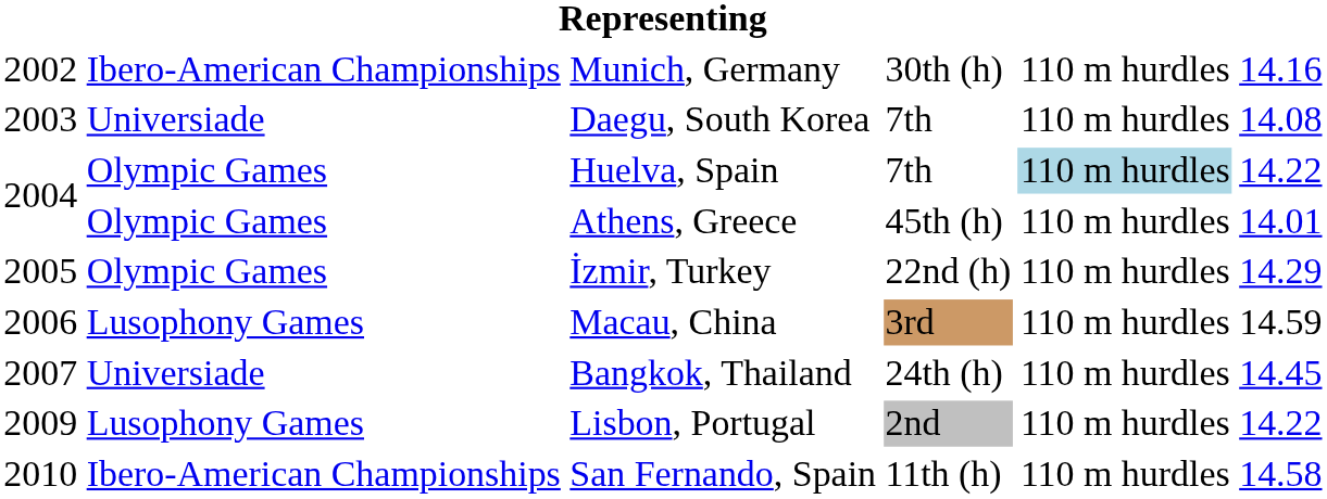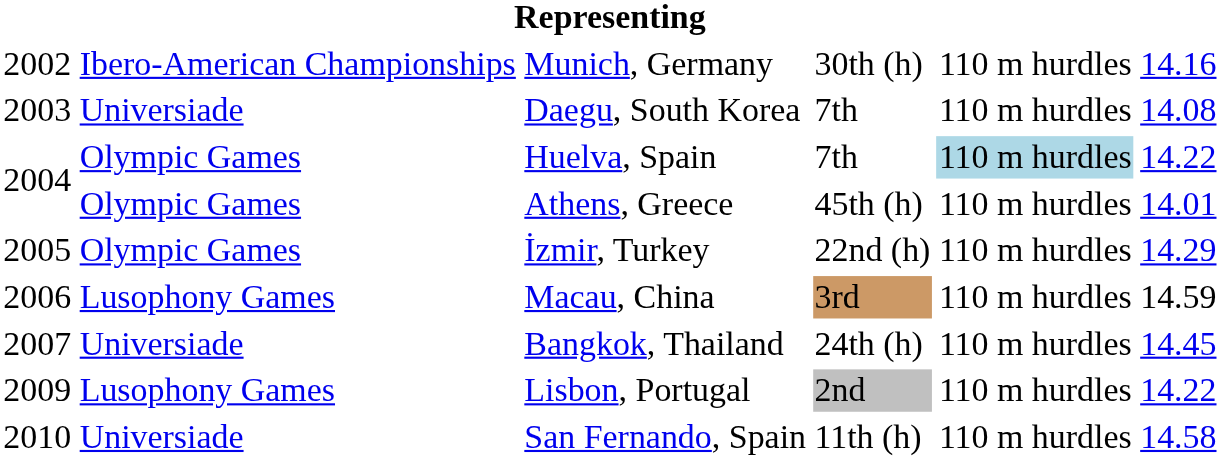San Fernando, Spain | column 2: Ibero-American Championships -> Universiade
